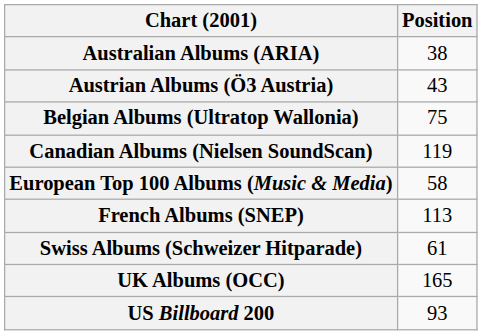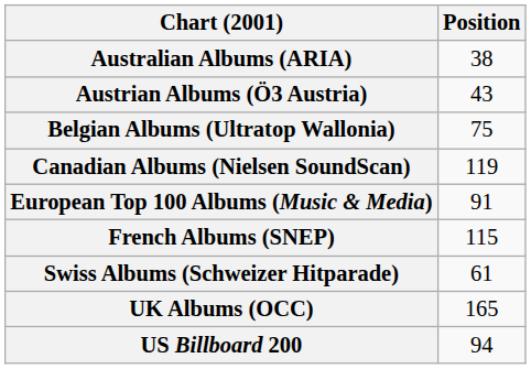European Top 100 Albums (Music & Media) | Position: 58 -> 91
French Albums (SNEP) | Position: 113 -> 115
US Billboard 200 | Position: 93 -> 94
